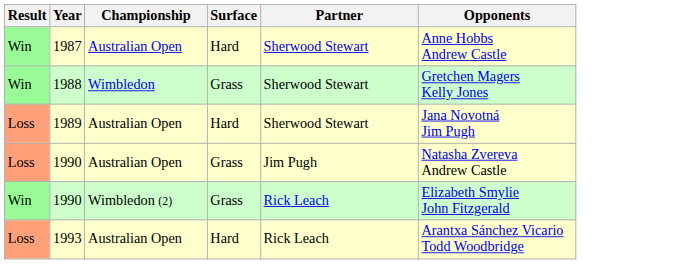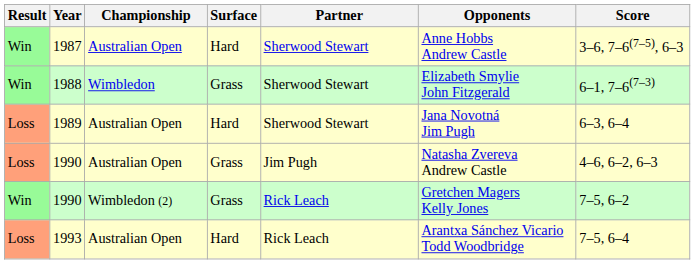+ column: Score | 3–6, 7–6(7–5), 6–3 | 6–1, 7–6(7–3) | 6–3, 6–4 | 4–6, 6–2, 6–3 | 7–5, 6–2 | 7–5, 6–4
1988 | Opponents: Gretchen Magers Kelly Jones -> Elizabeth Smylie John Fitzgerald
1990 / Wimbledon (2) | Opponents: Elizabeth Smylie John Fitzgerald -> Gretchen Magers Kelly Jones
